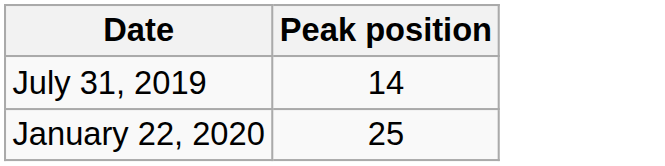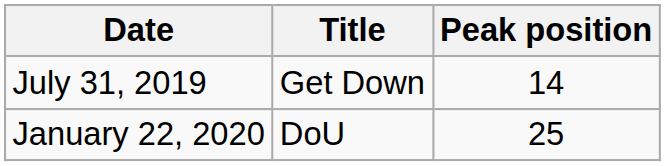+ column: Title | Get Down | DoU
